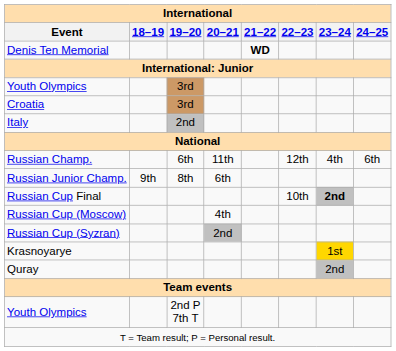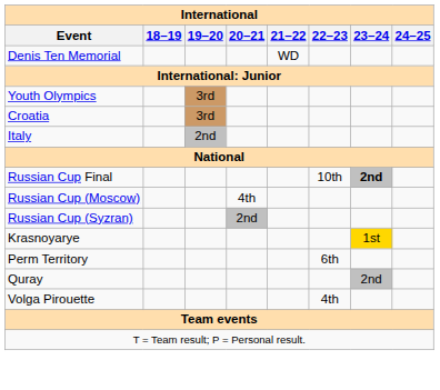Denis Ten Memorial | 21–22: bold -> normal
- row: Russian Champ. | 6th | 11th | 12th | 4th | 6th
- row: Russian Junior Champ. | 9th | 8th | 6th
+ row: Perm Territory | 6th
+ row: Volga Pirouette | 4th
- row: Youth Olympics | 2nd P 7th T
